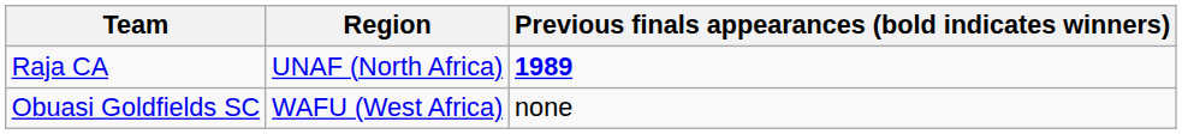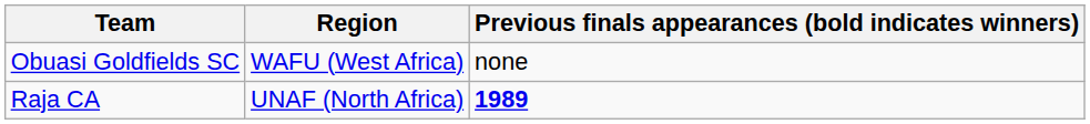rows swapped: Obuasi Goldfields SC <-> Raja CA
